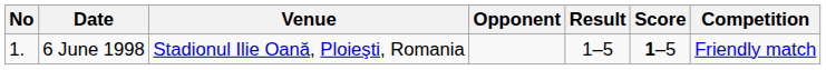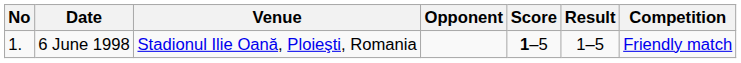columns swapped: Score <-> Result
